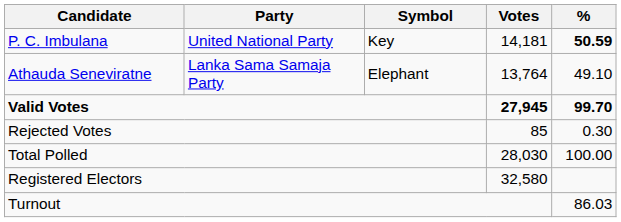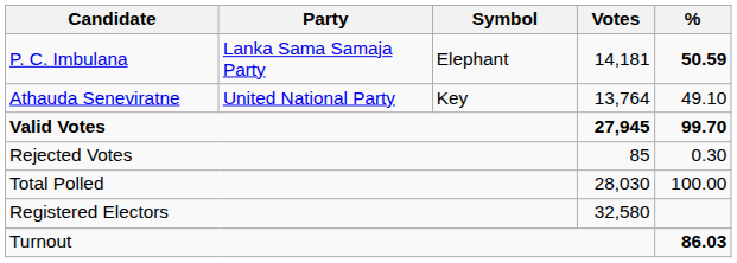P. C. Imbulana | Party: United National Party -> Lanka Sama Samaja Party
P. C. Imbulana | Symbol: Key -> Elephant
Athauda Seneviratne | Party: Lanka Sama Samaja Party -> United National Party
Athauda Seneviratne | Symbol: Elephant -> Key
Turnout | %: normal -> bold
